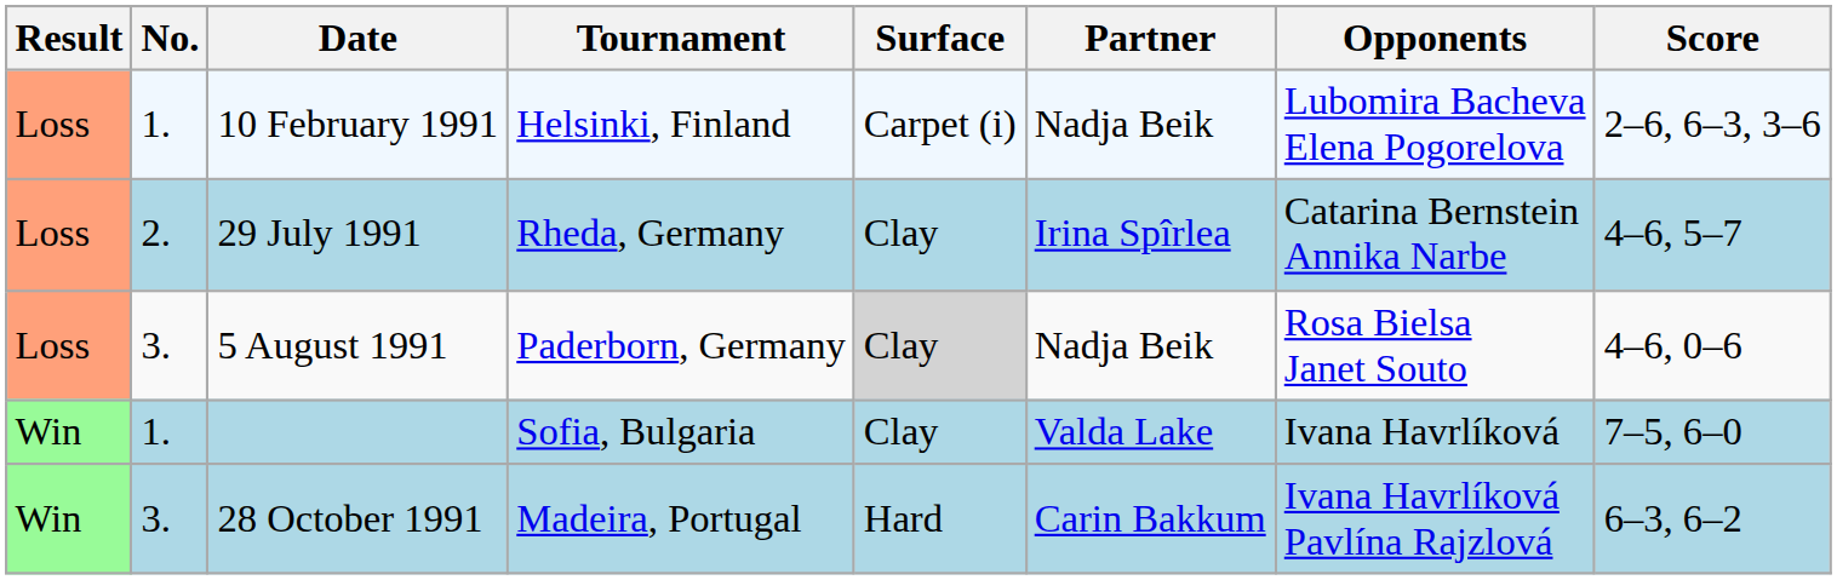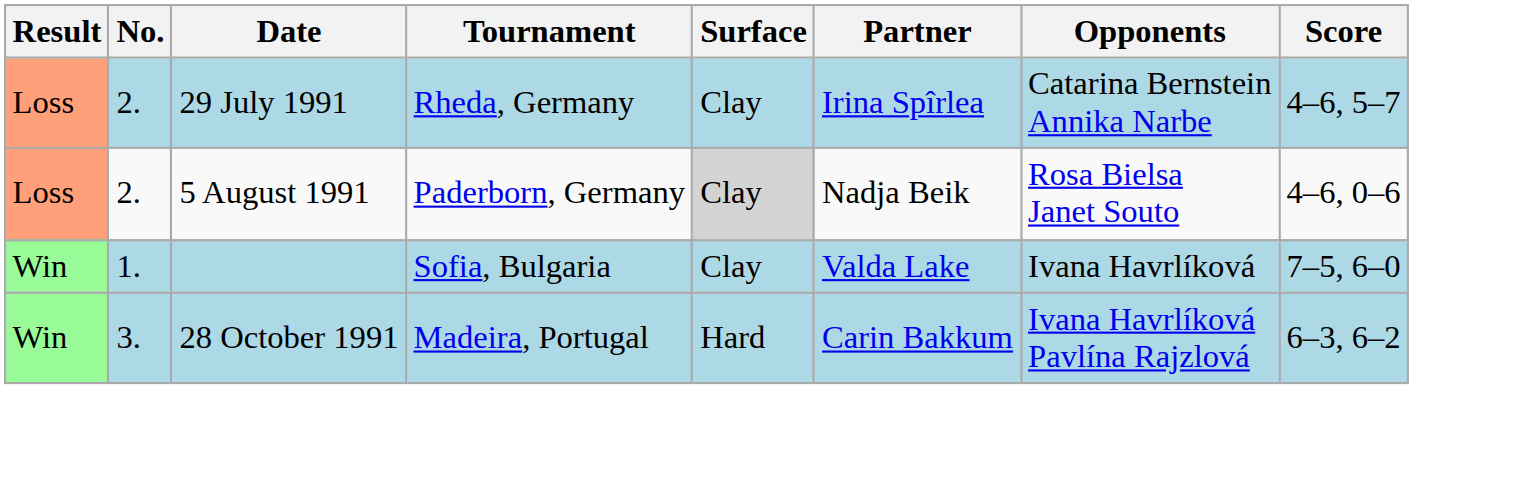- row: Loss | 1. | 10 February 1991 | Helsinki, Finland | Carpet (i) | Nadja Beik | Lubomira Bacheva Elena Pogorelova | 2–6, 6–3, 3–6
5 August 1991 | No.: 3. -> 2.
